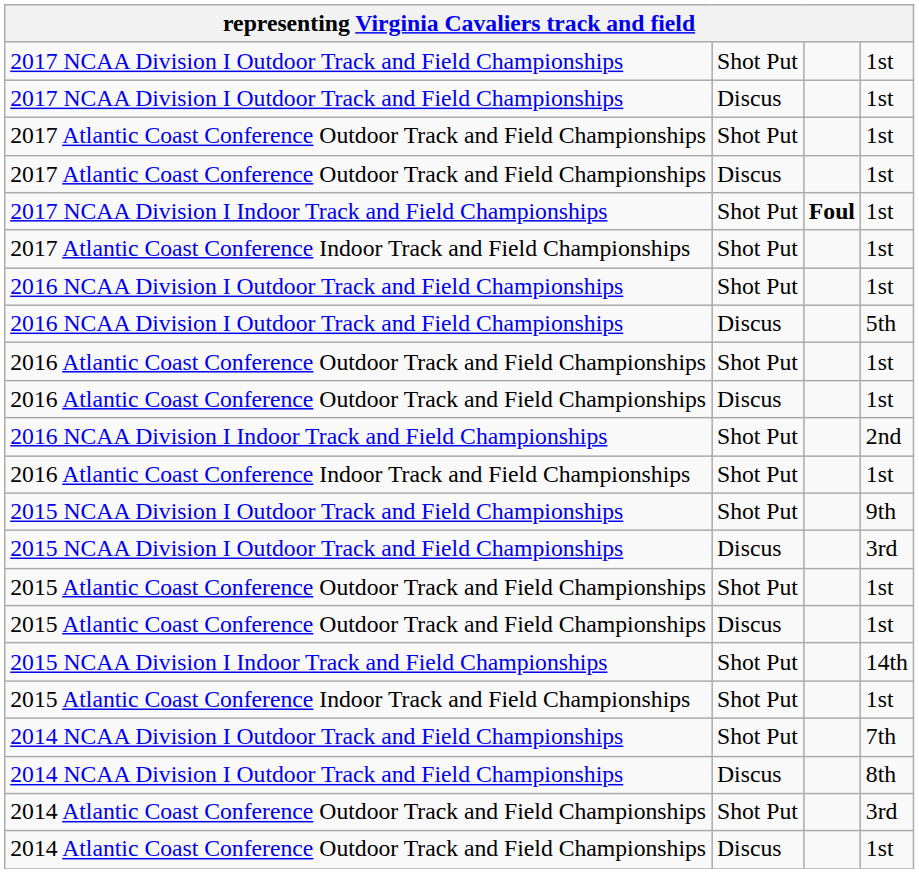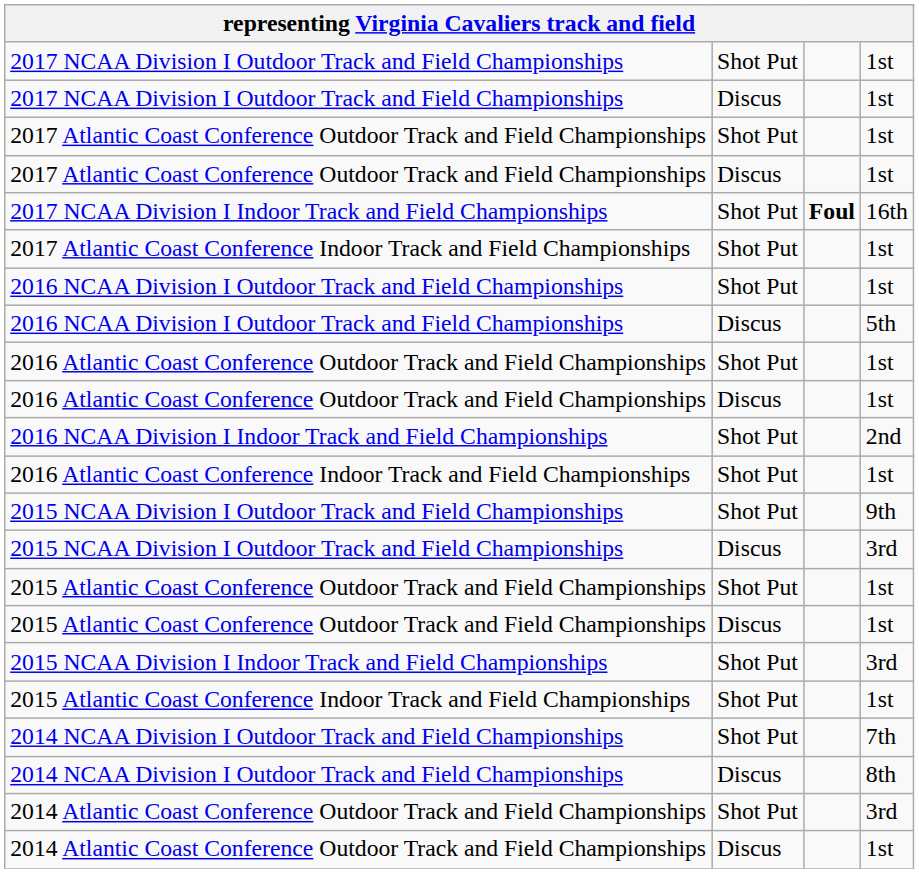2017 NCAA Division I Indoor Track and Field Championships | column 4: 1st -> 16th
2015 NCAA Division I Indoor Track and Field Championships | column 4: 14th -> 3rd
